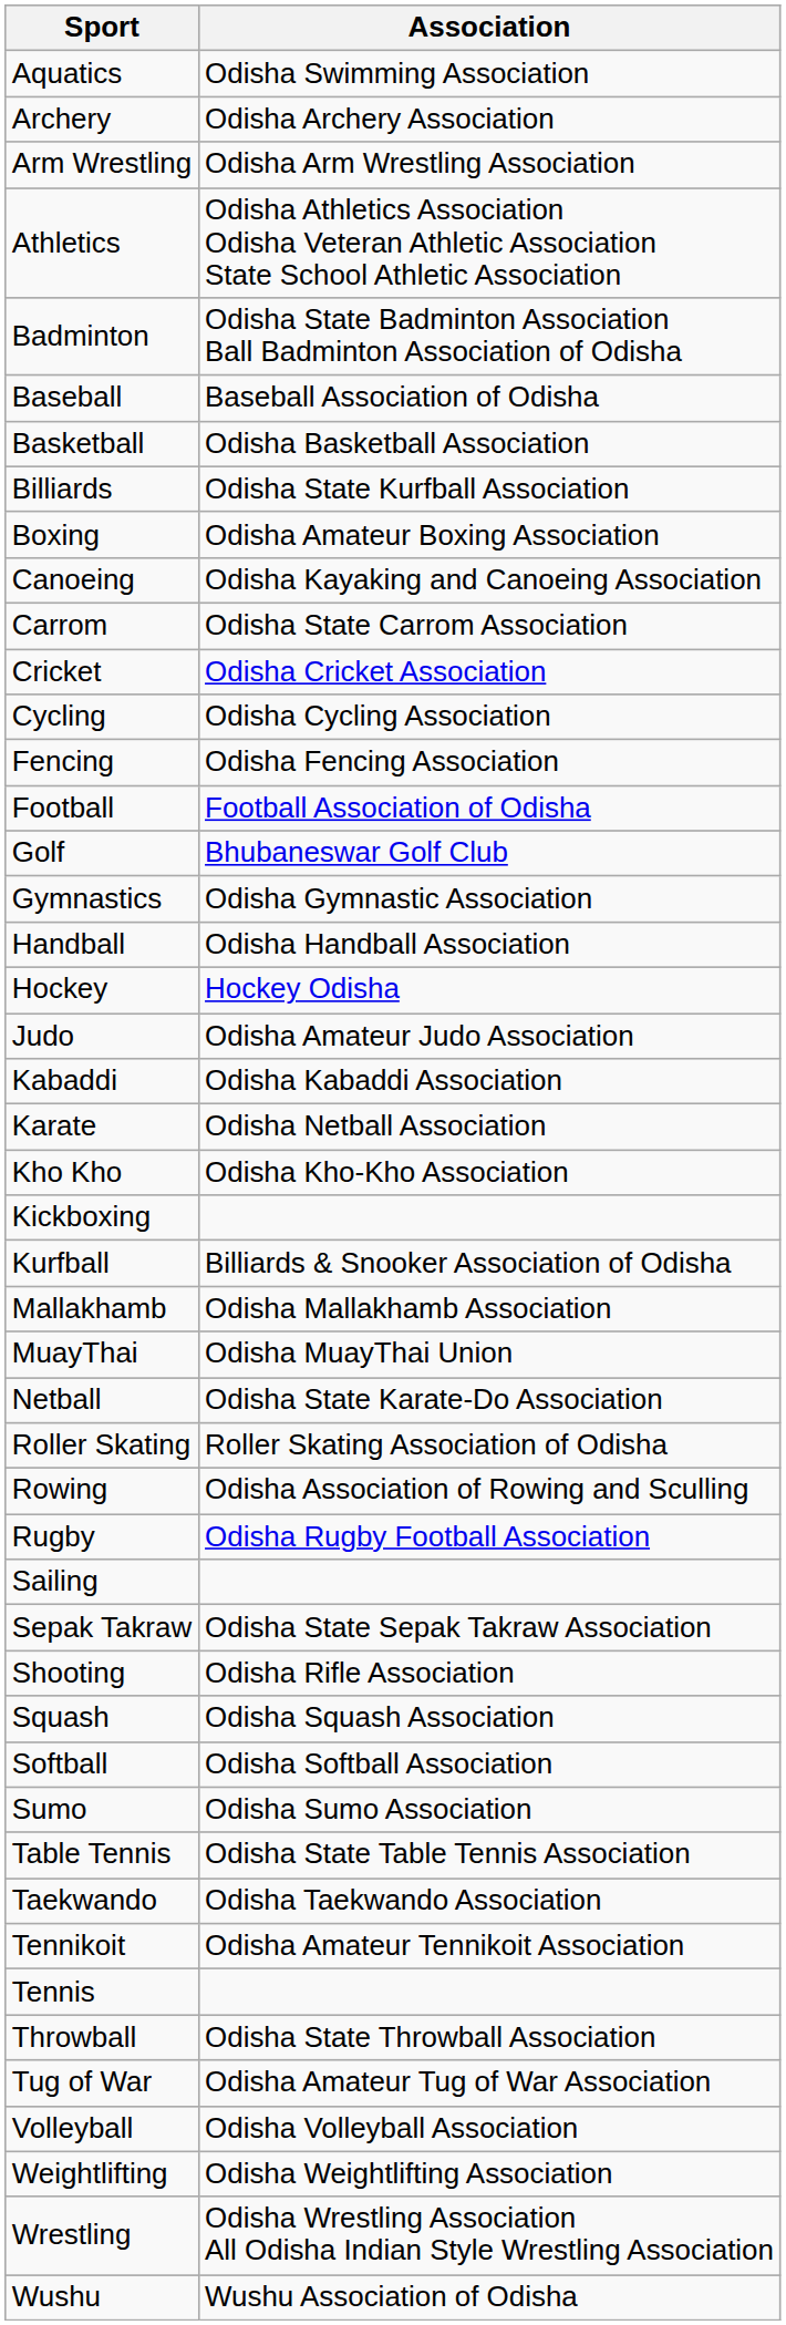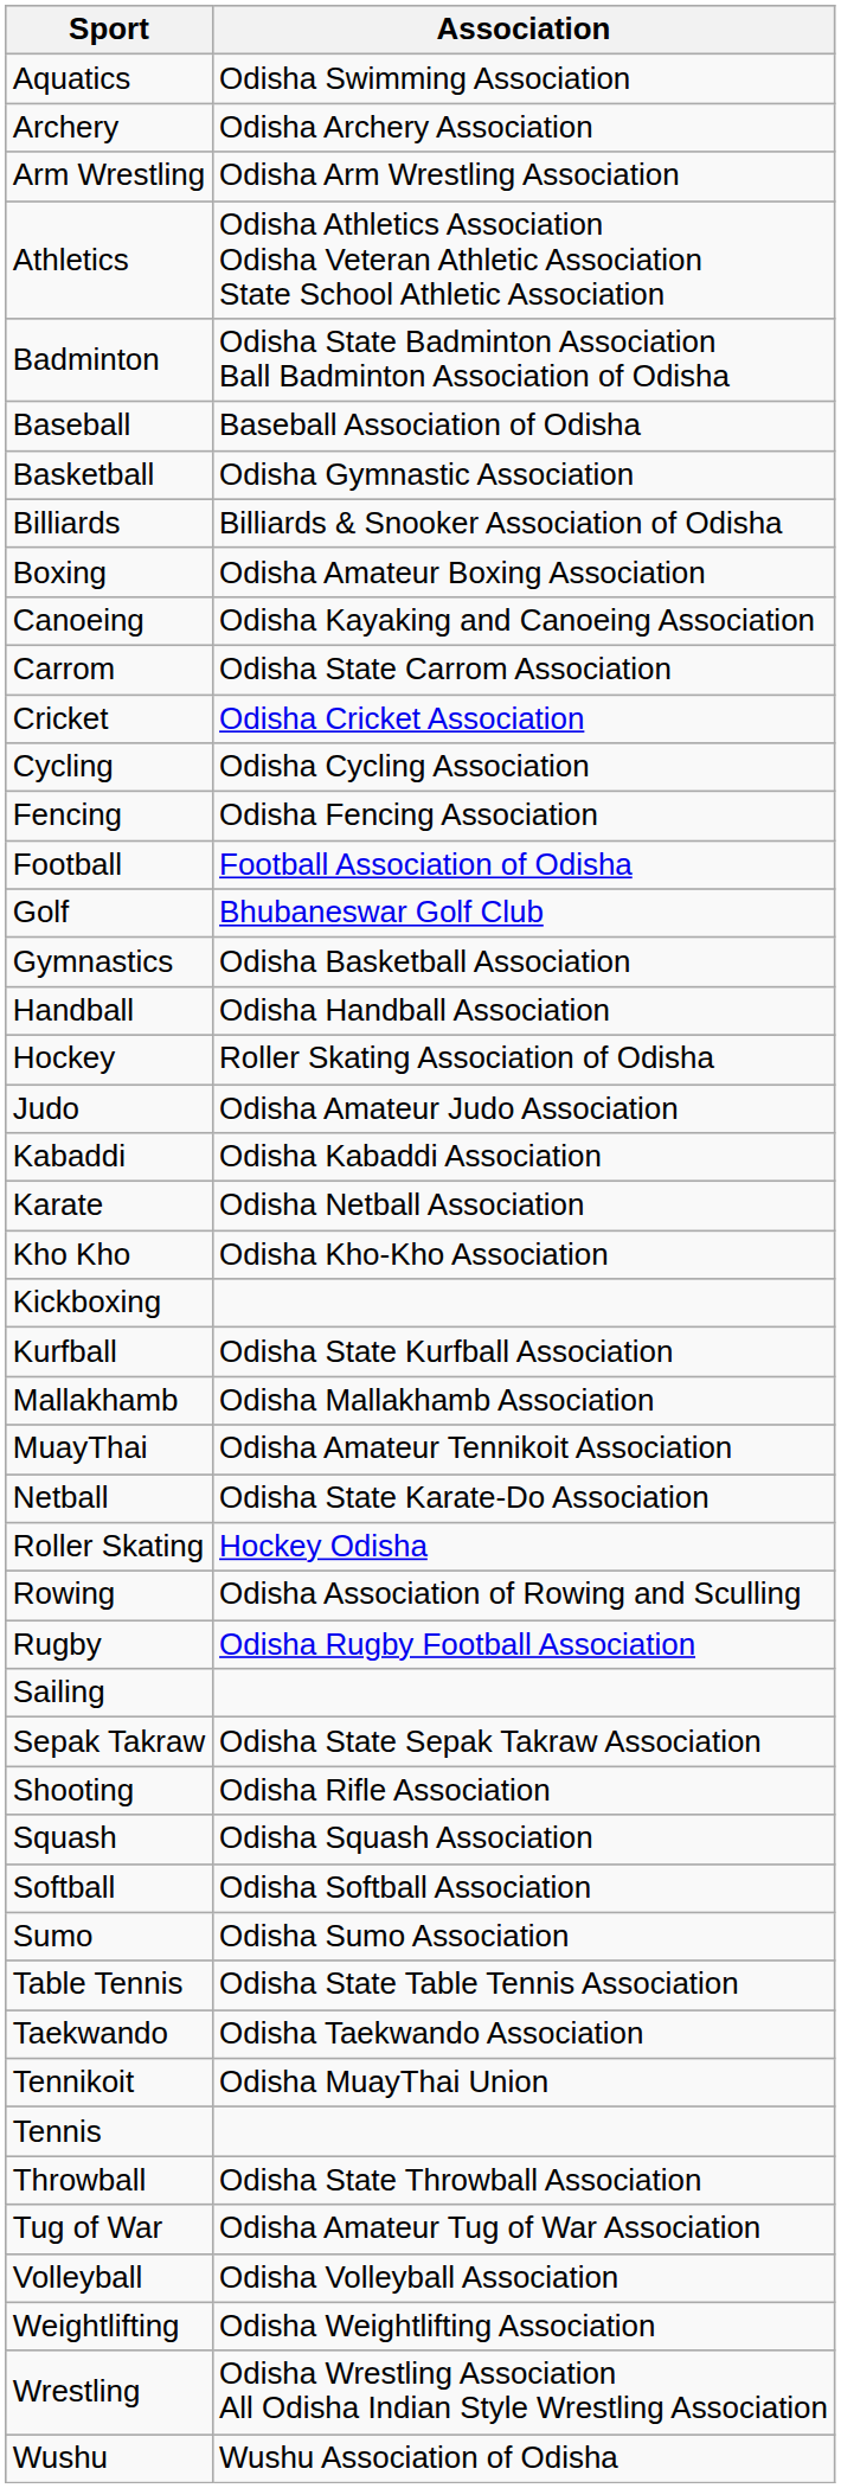Basketball | Association: Odisha Basketball Association -> Odisha Gymnastic Association
Billiards | Association: Odisha State Kurfball Association -> Billiards & Snooker Association of Odisha
Gymnastics | Association: Odisha Gymnastic Association -> Odisha Basketball Association
Hockey | Association: Hockey Odisha -> Roller Skating Association of Odisha
Kurfball | Association: Billiards & Snooker Association of Odisha -> Odisha State Kurfball Association
MuayThai | Association: Odisha MuayThai Union -> Odisha Amateur Tennikoit Association
Roller Skating | Association: Roller Skating Association of Odisha -> Hockey Odisha
Tennikoit | Association: Odisha Amateur Tennikoit Association -> Odisha MuayThai Union
